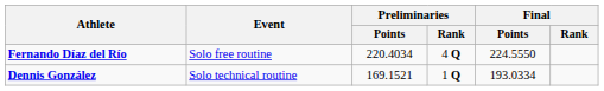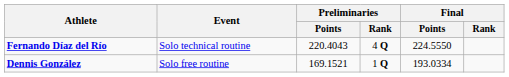Fernando Díaz del Río | Event: Solo free routine -> Solo technical routine
Fernando Díaz del Río | Preliminaries / Points: 220.4034 -> 220.4043
Dennis González | Event: Solo technical routine -> Solo free routine
